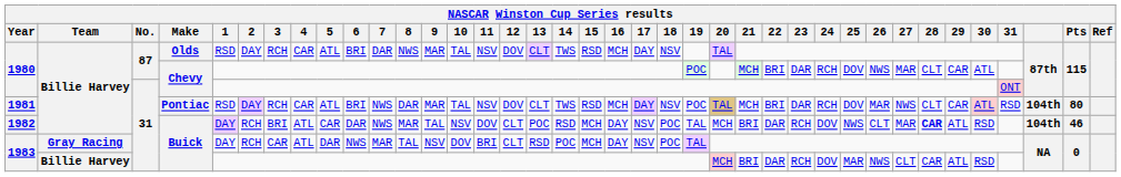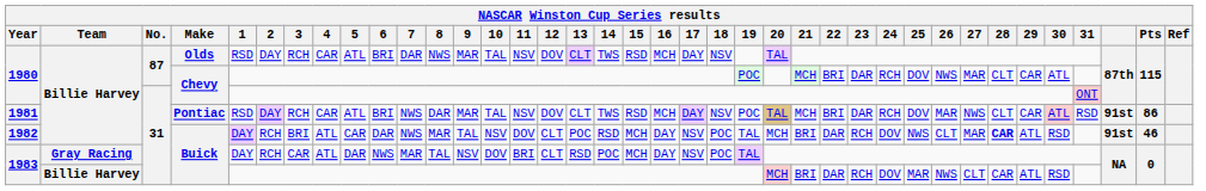1981 | column 36: 104th -> 91st
1981 | Pts: 80 -> 86
1982 | column 36: 104th -> 91st
